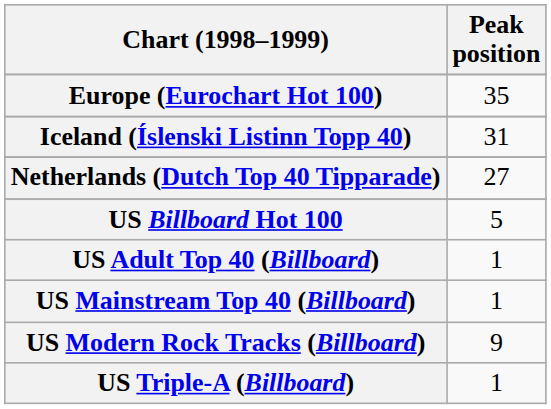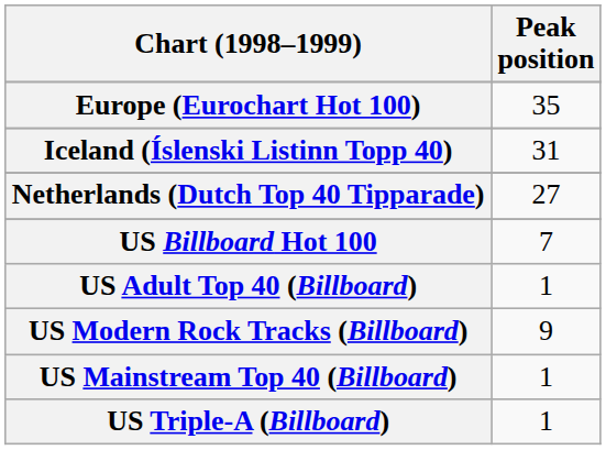US Billboard Hot 100 | Peak position: 5 -> 7
rows swapped: US Mainstream Top 40 (Billboard) <-> US Modern Rock Tracks (Billboard)
